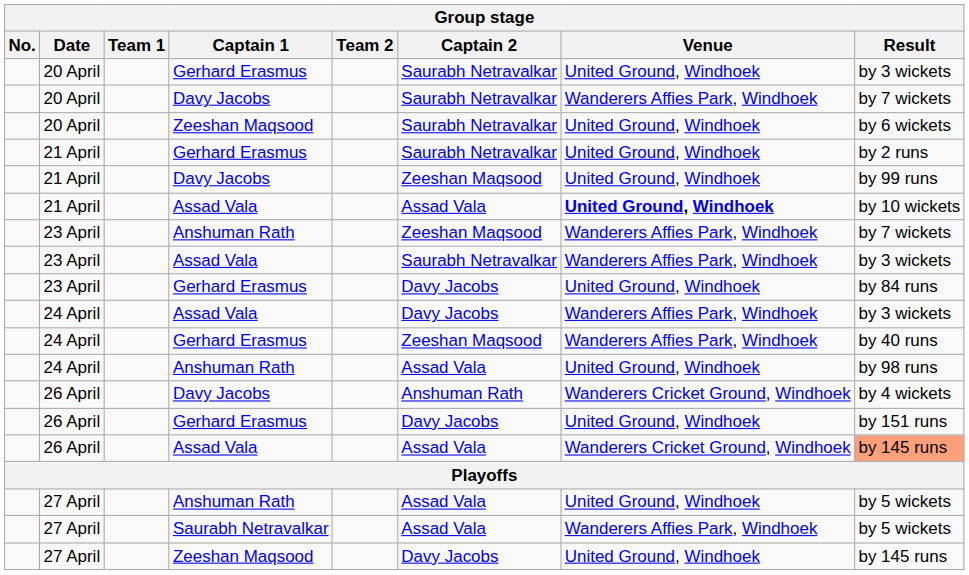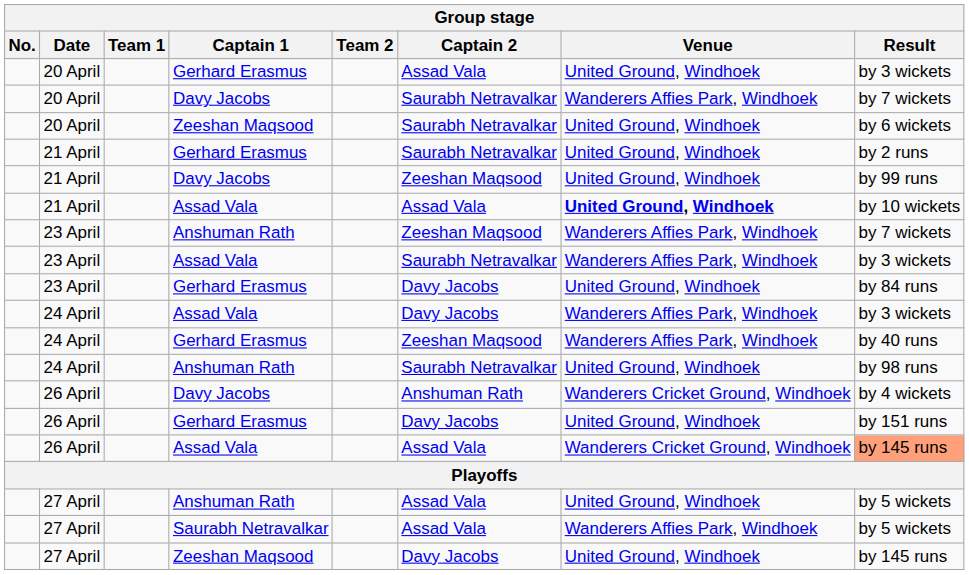20 April / Gerhard Erasmus | Captain 2: Saurabh Netravalkar -> Assad Vala
24 April / Anshuman Rath | Captain 2: Assad Vala -> Saurabh Netravalkar
